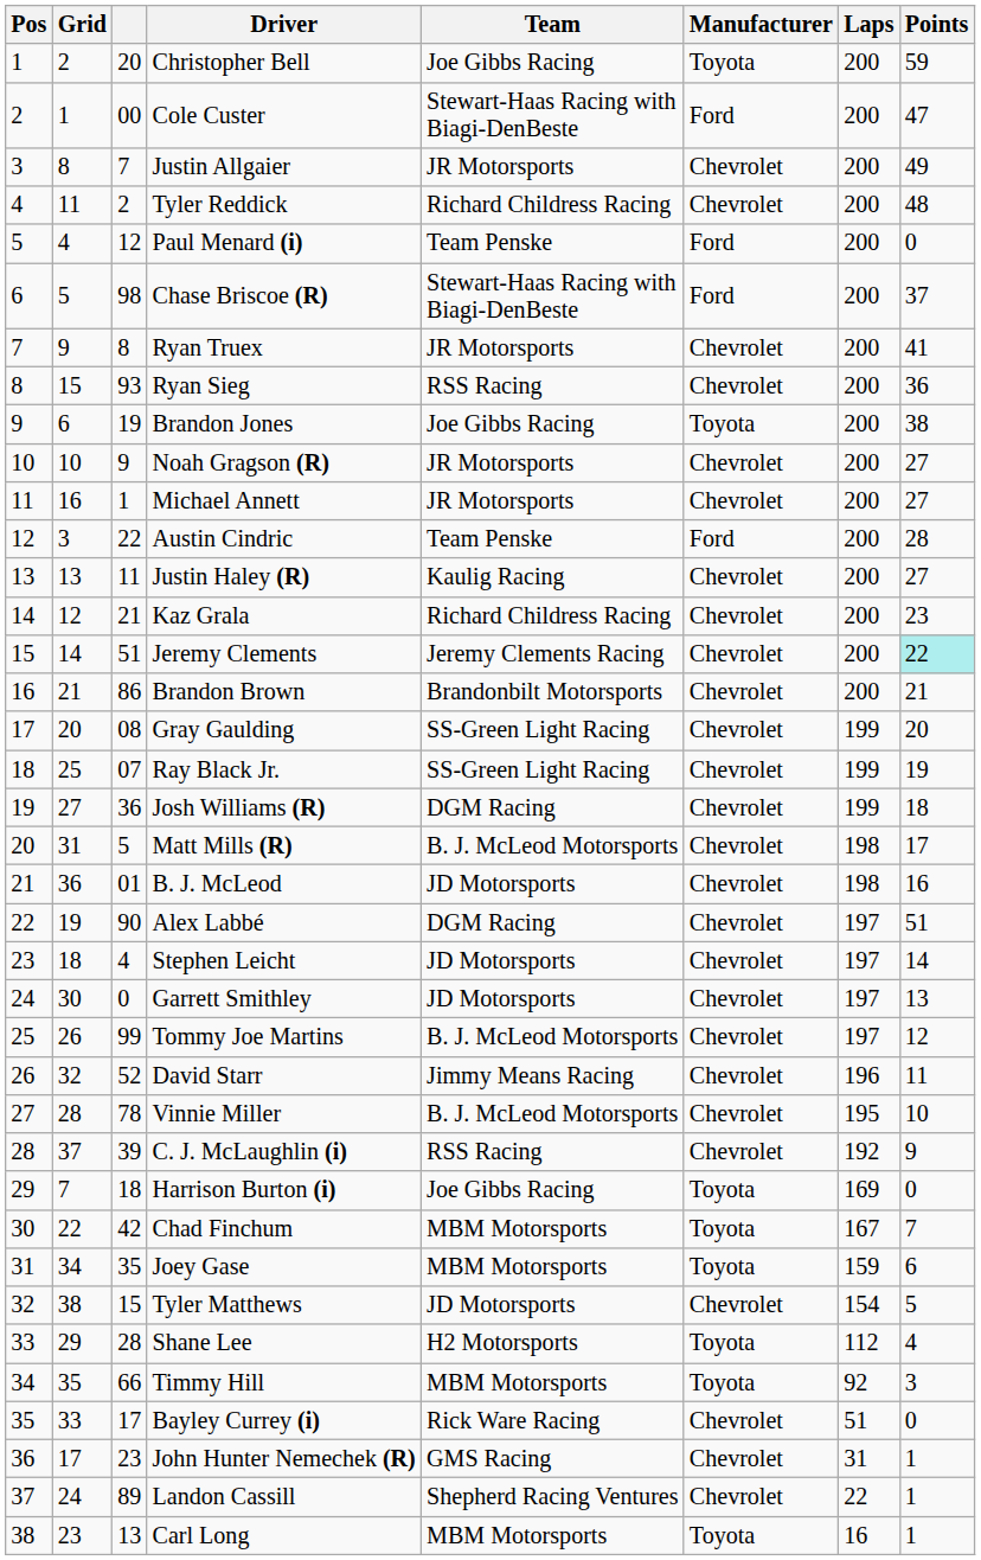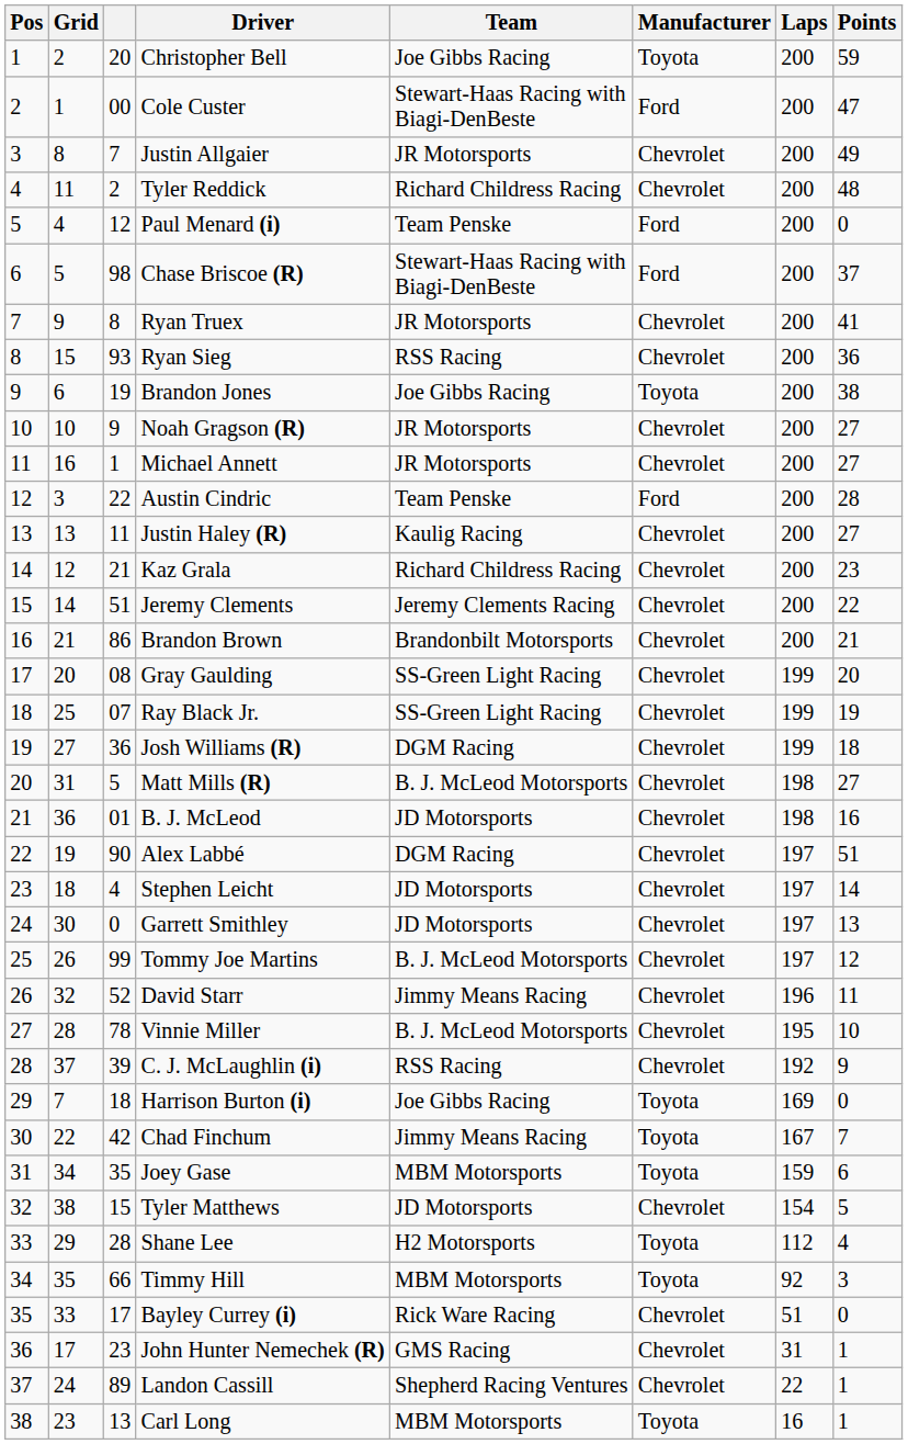Jeremy Clements | Points: paleturquoise background -> no background
Matt Mills (R) | Points: 17 -> 27
Chad Finchum | Team: MBM Motorsports -> Jimmy Means Racing
